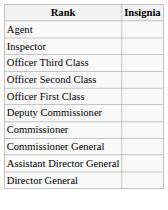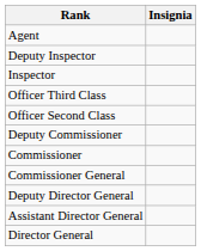+ row: Deputy Inspector
- row: Officer First Class
+ row: Deputy Director General
